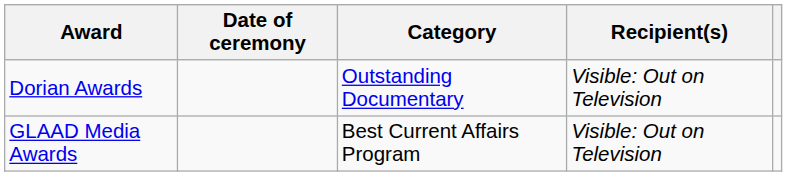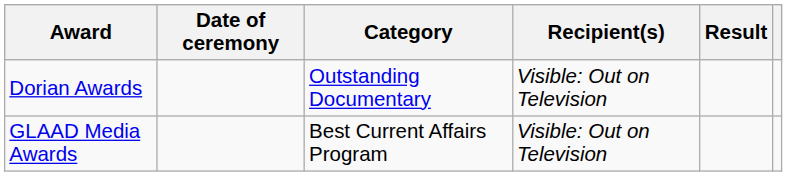+ column: Result
